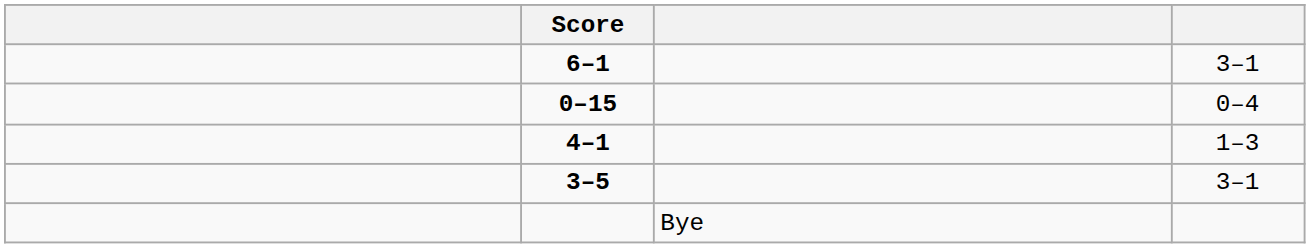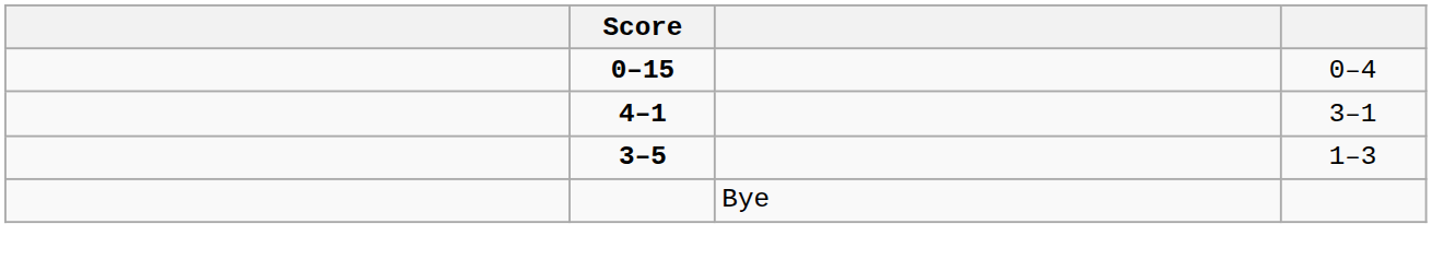- row: 6–1 | 3–1
4–1 | column 4: 1–3 -> 3–1
3–5 | column 4: 3–1 -> 1–3
